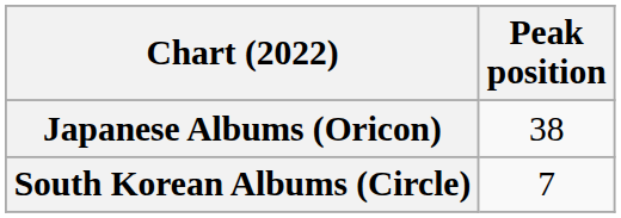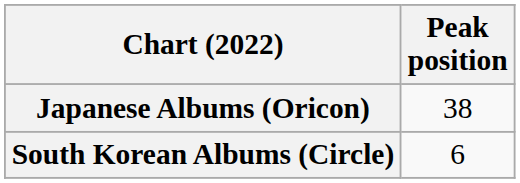South Korean Albums (Circle) | Peak position: 7 -> 6
